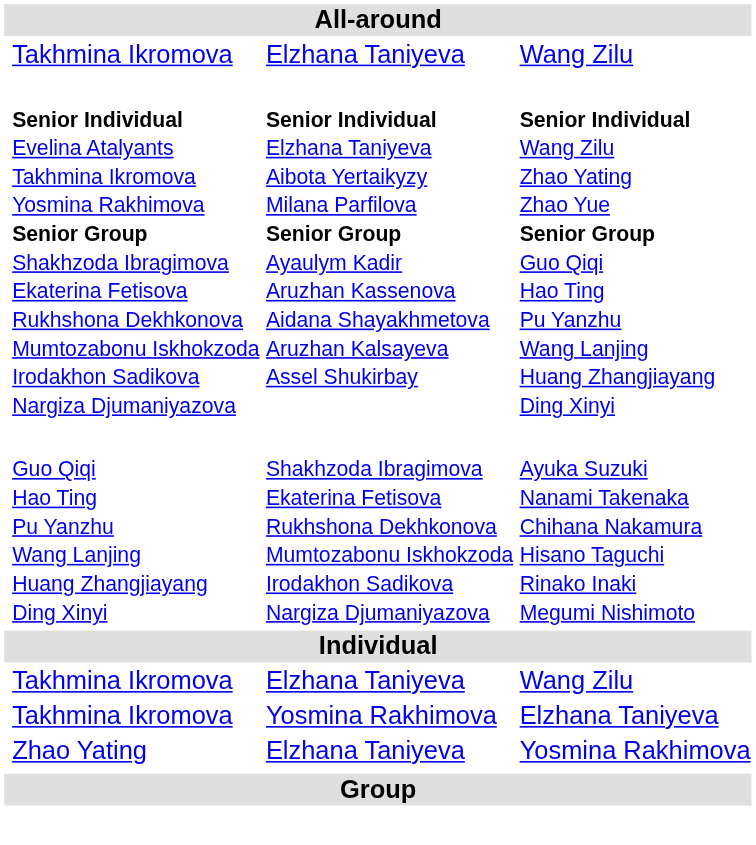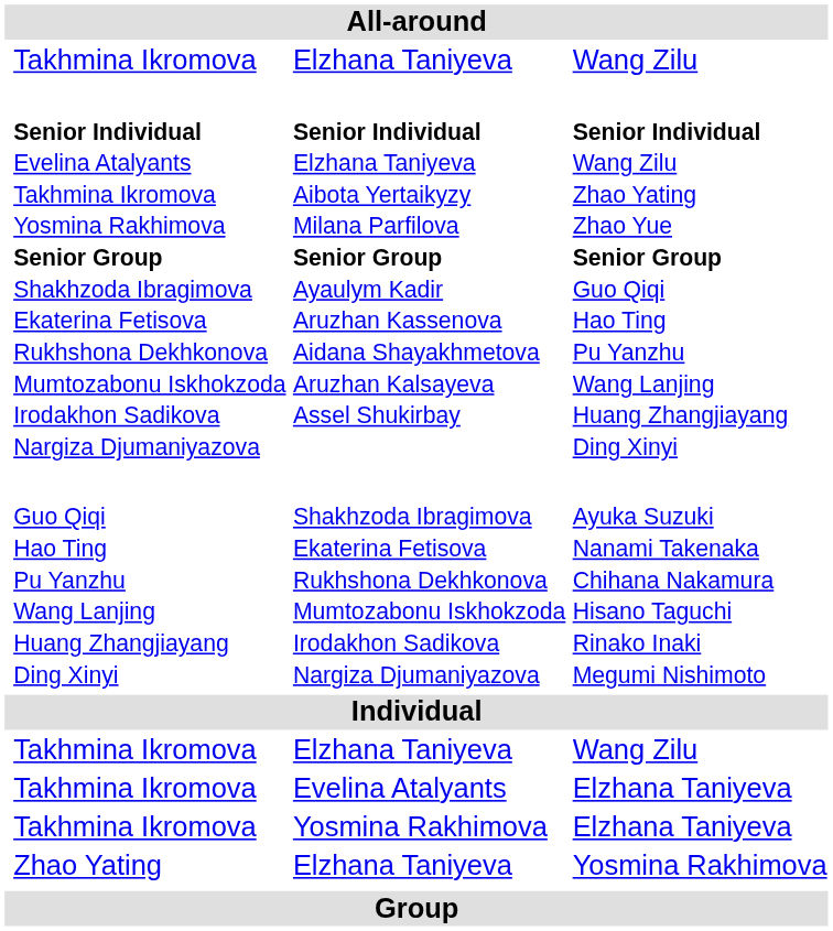+ row: Takhmina Ikromova | Evelina Atalyants | Elzhana Taniyeva
